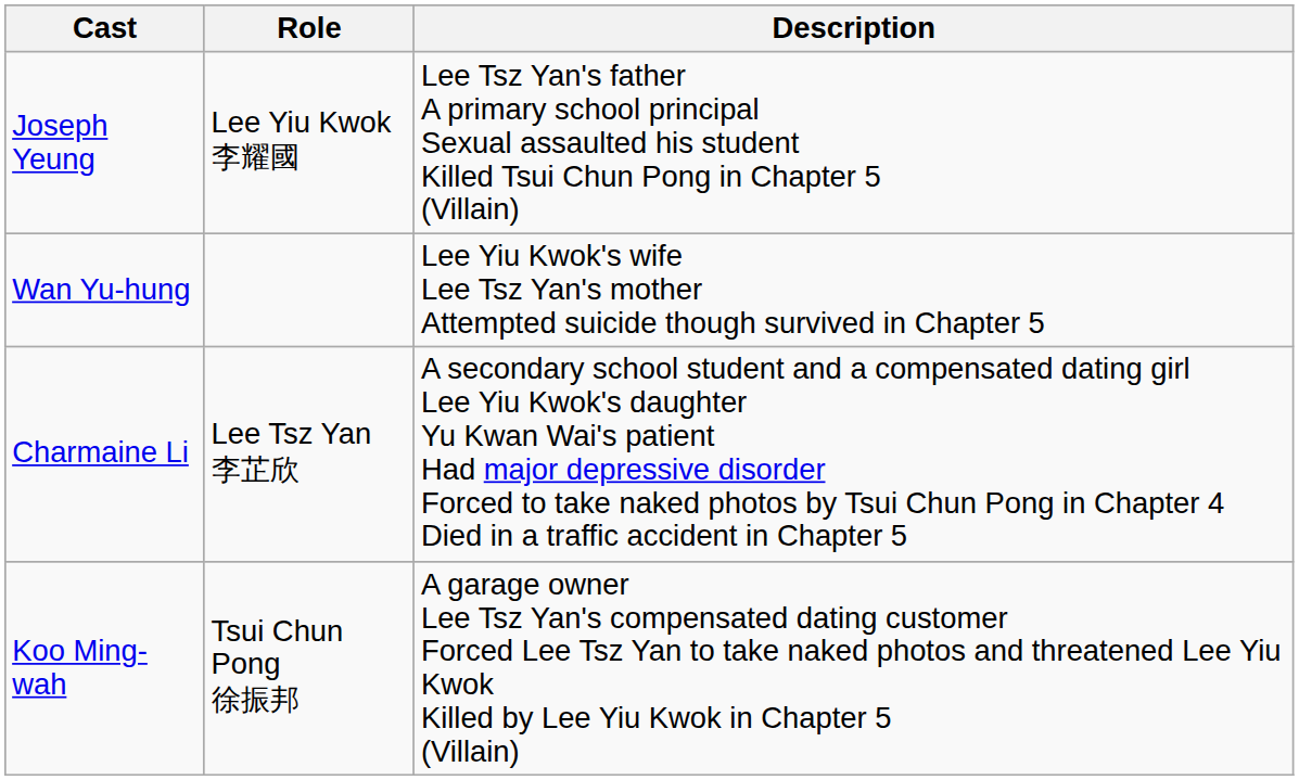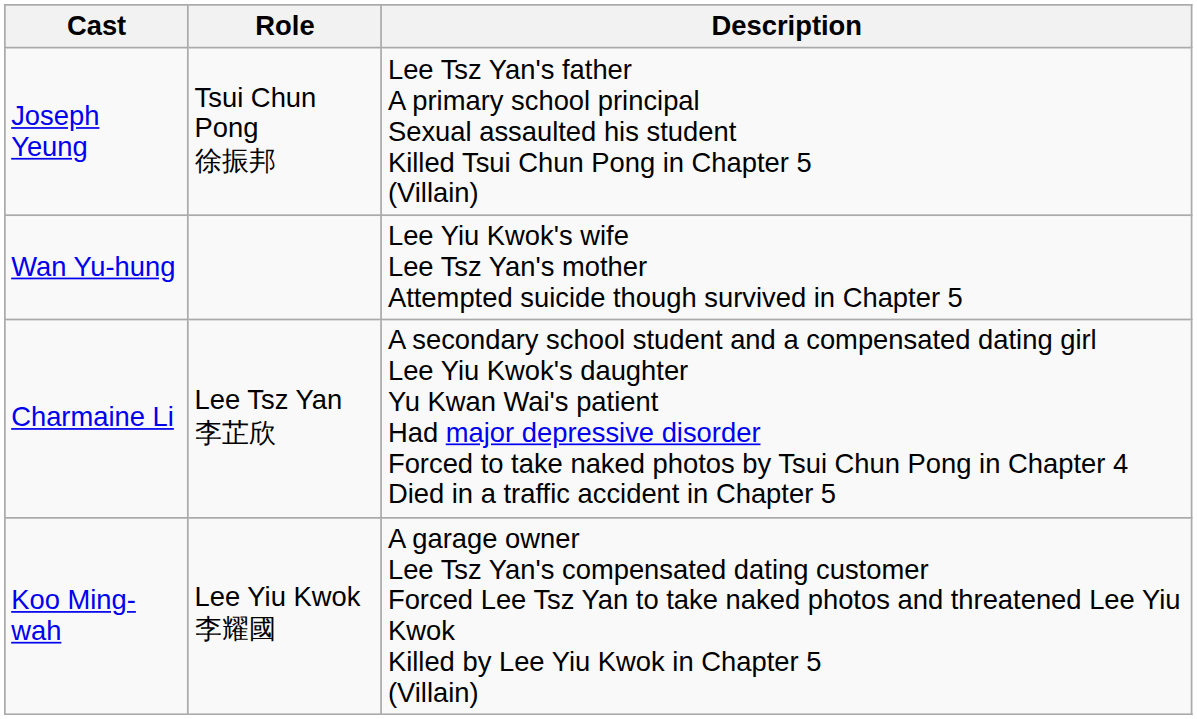Joseph Yeung | Role: Lee Yiu Kwok 李耀國 -> Tsui Chun Pong 徐振邦
Koo Ming-wah | Role: Tsui Chun Pong 徐振邦 -> Lee Yiu Kwok 李耀國
